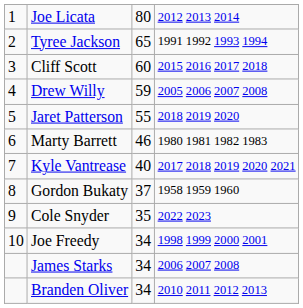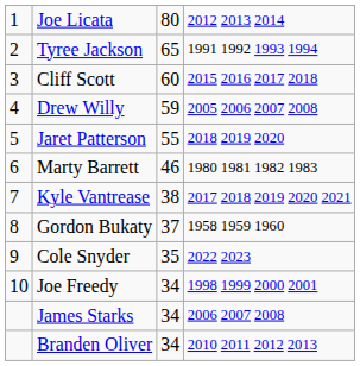Kyle Vantrease | column 3: 40 -> 38
